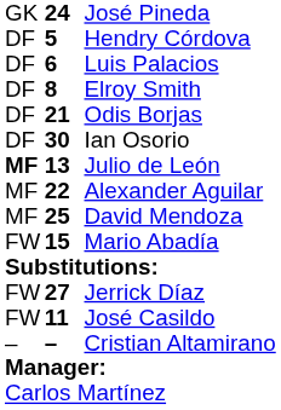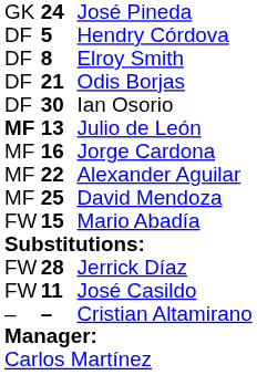- row: DF | 6 | Luis Palacios
+ row: MF | 16 | Jorge Cardona
Jerrick Díaz | column 2: 27 -> 28
